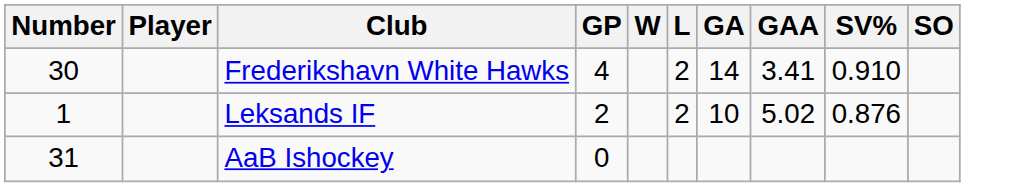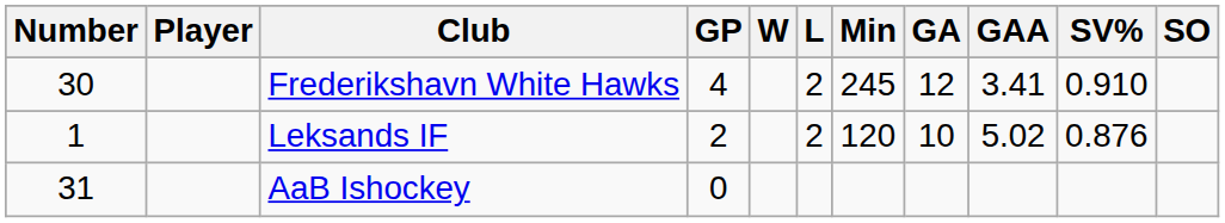+ column: Min | 245 | 120
Frederikshavn White Hawks | GA: 14 -> 12
